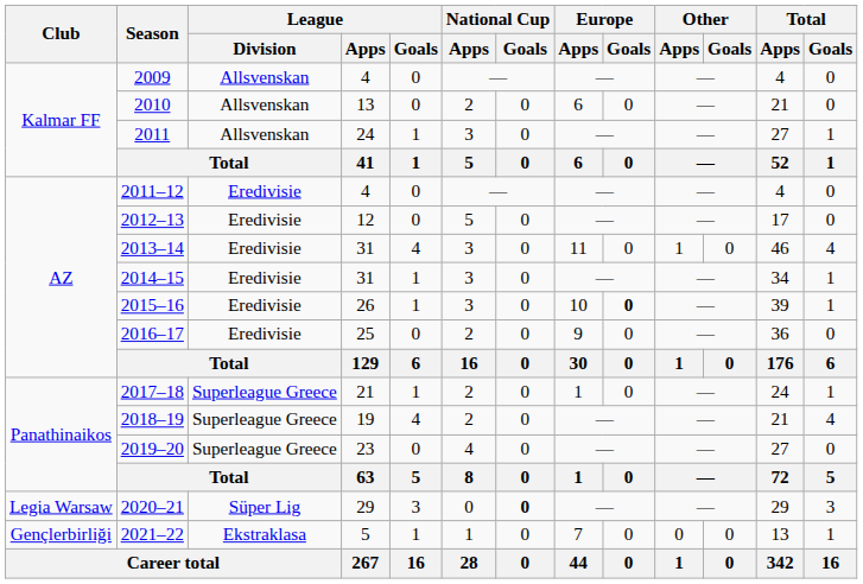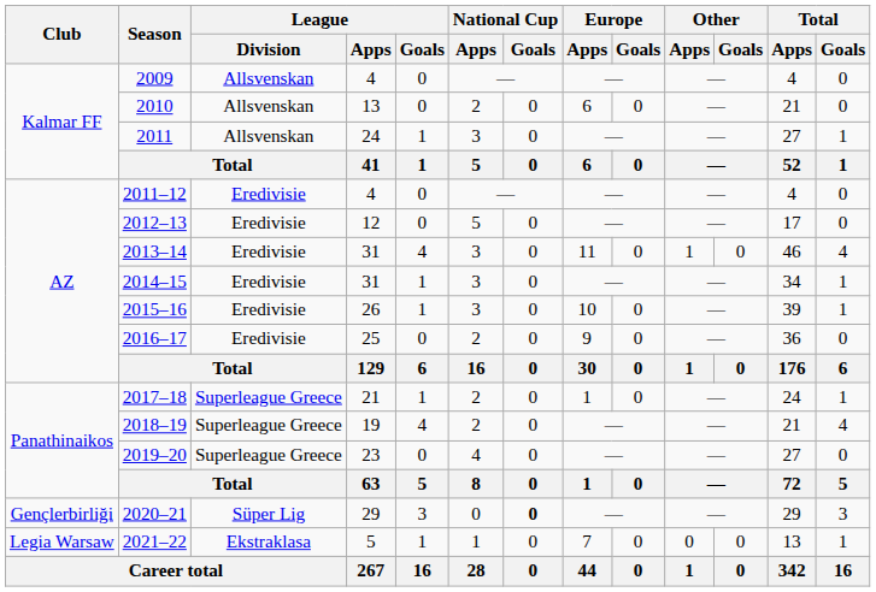2015–16 | Europe / Goals: bold -> normal
2020–21 | Club: Legia Warsaw -> Gençlerbirliği
2021–22 | Club: Gençlerbirliği -> Legia Warsaw
